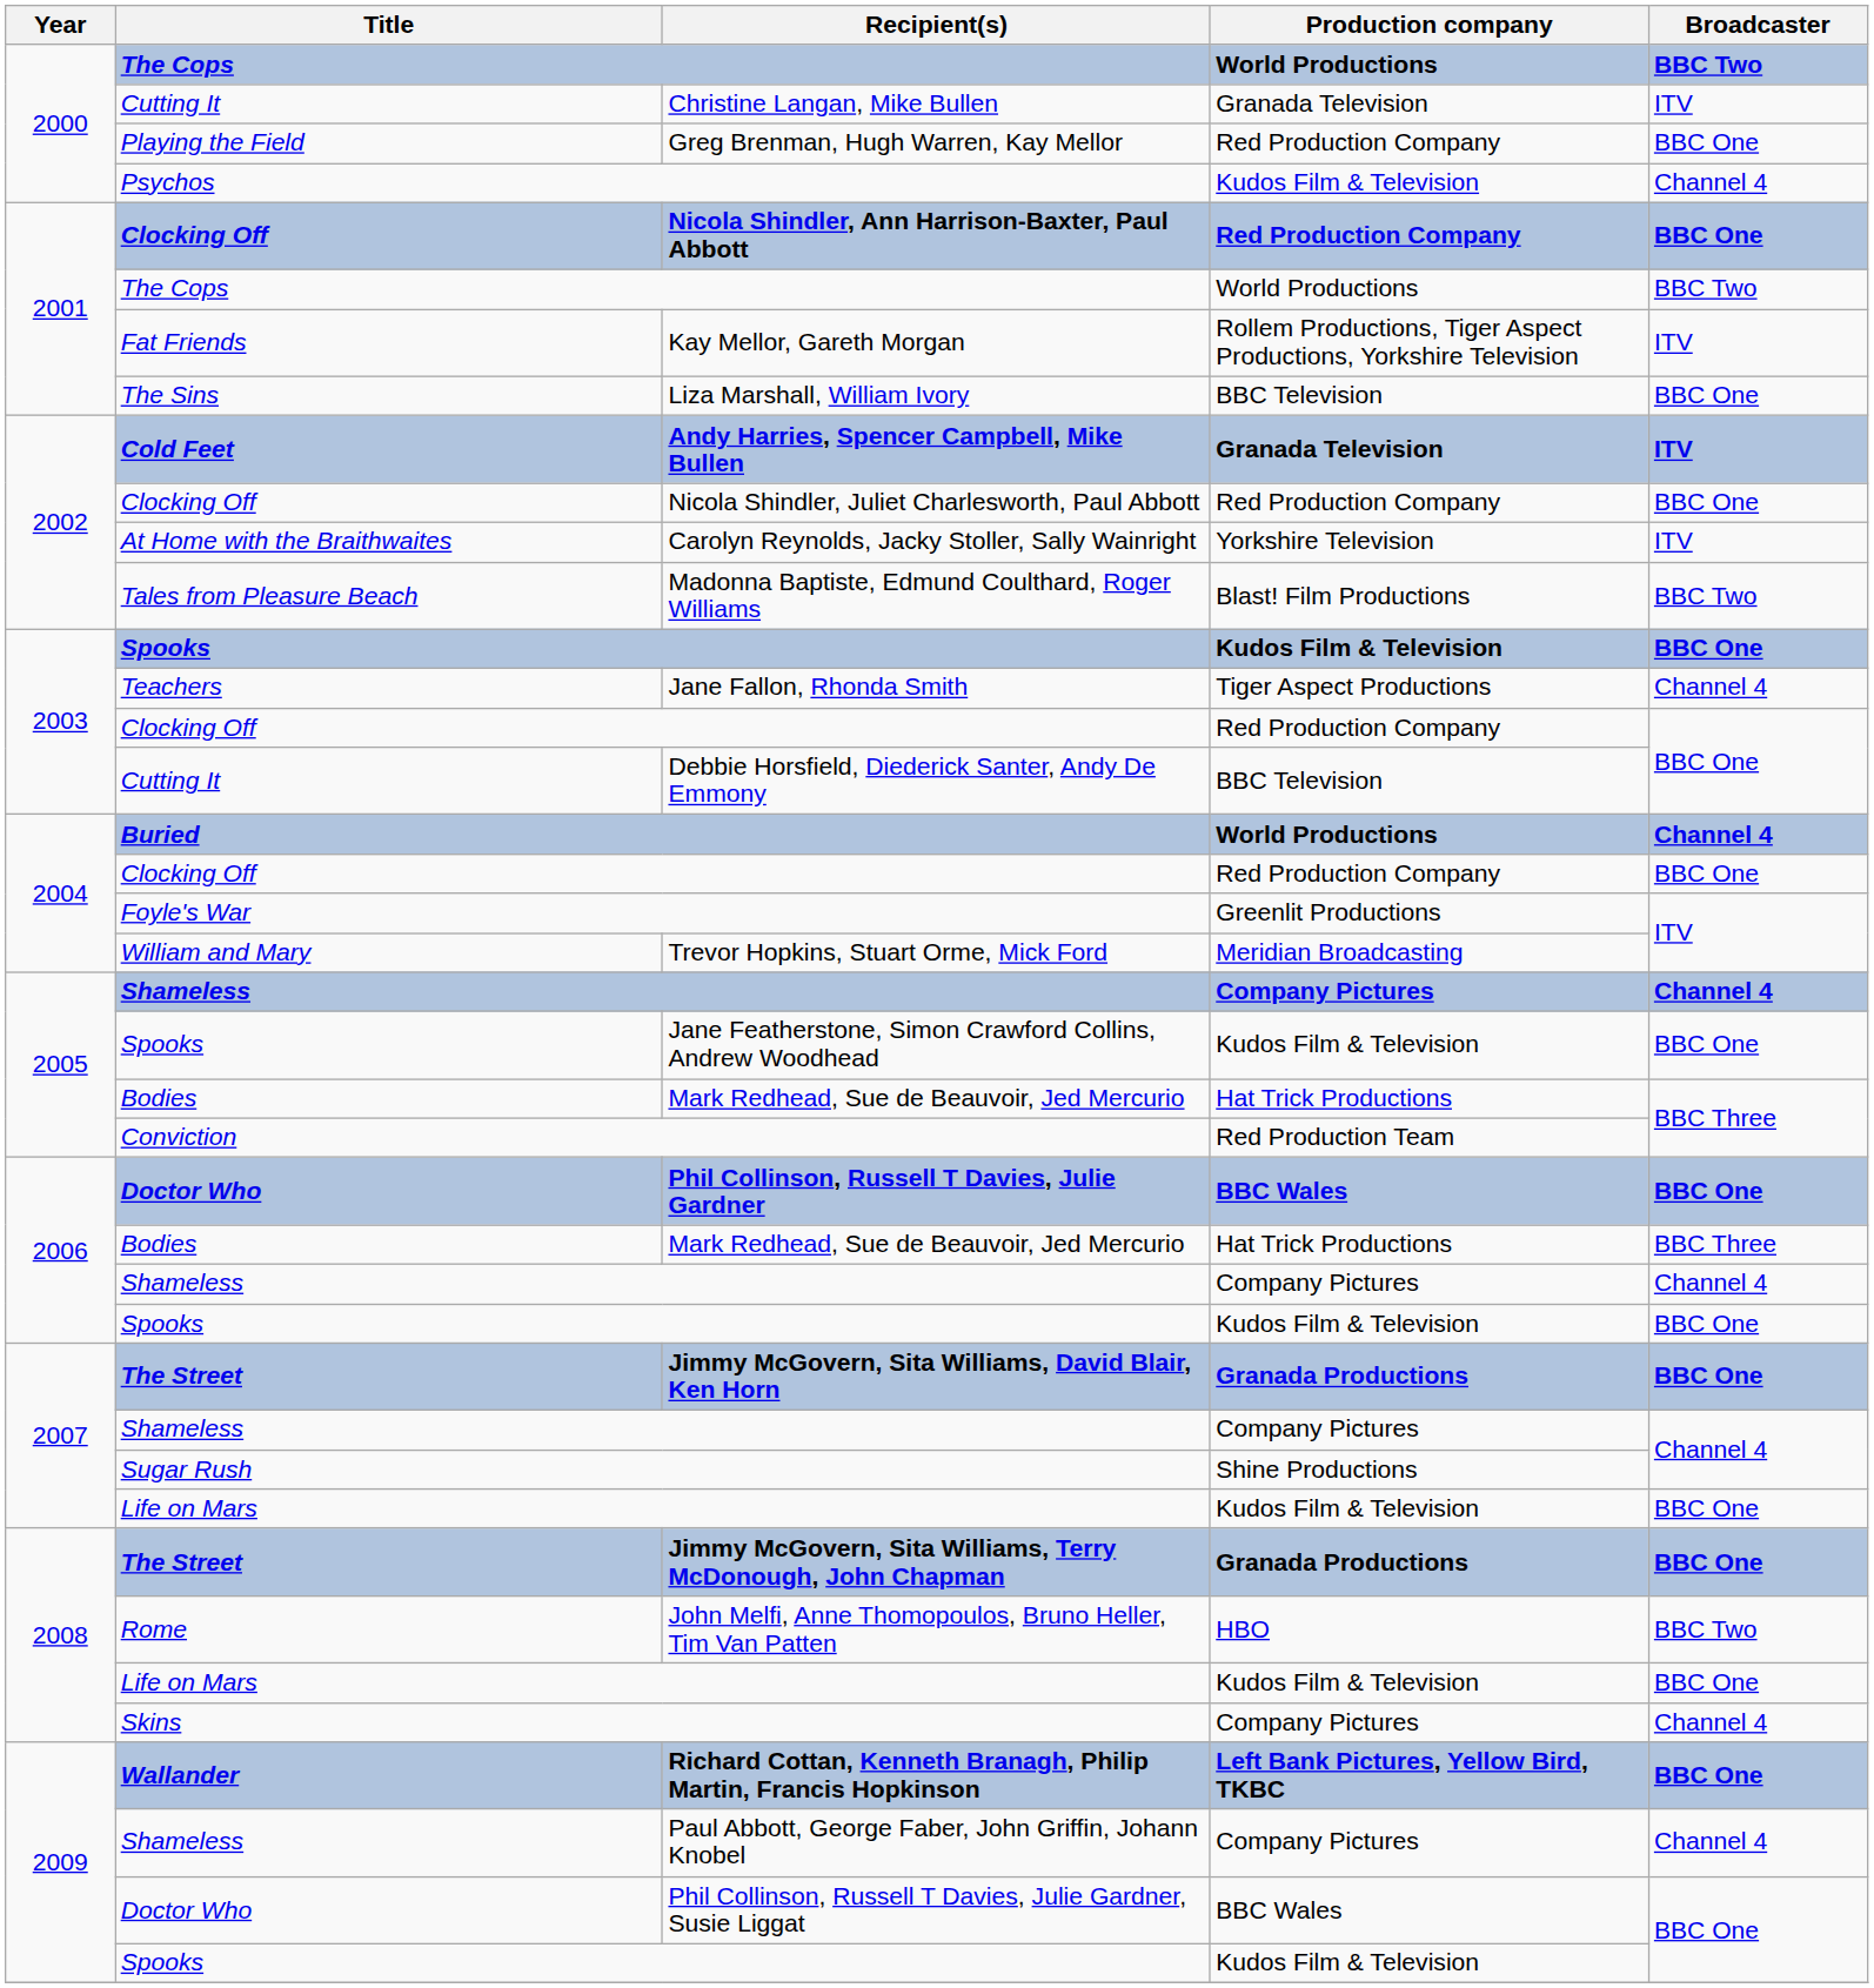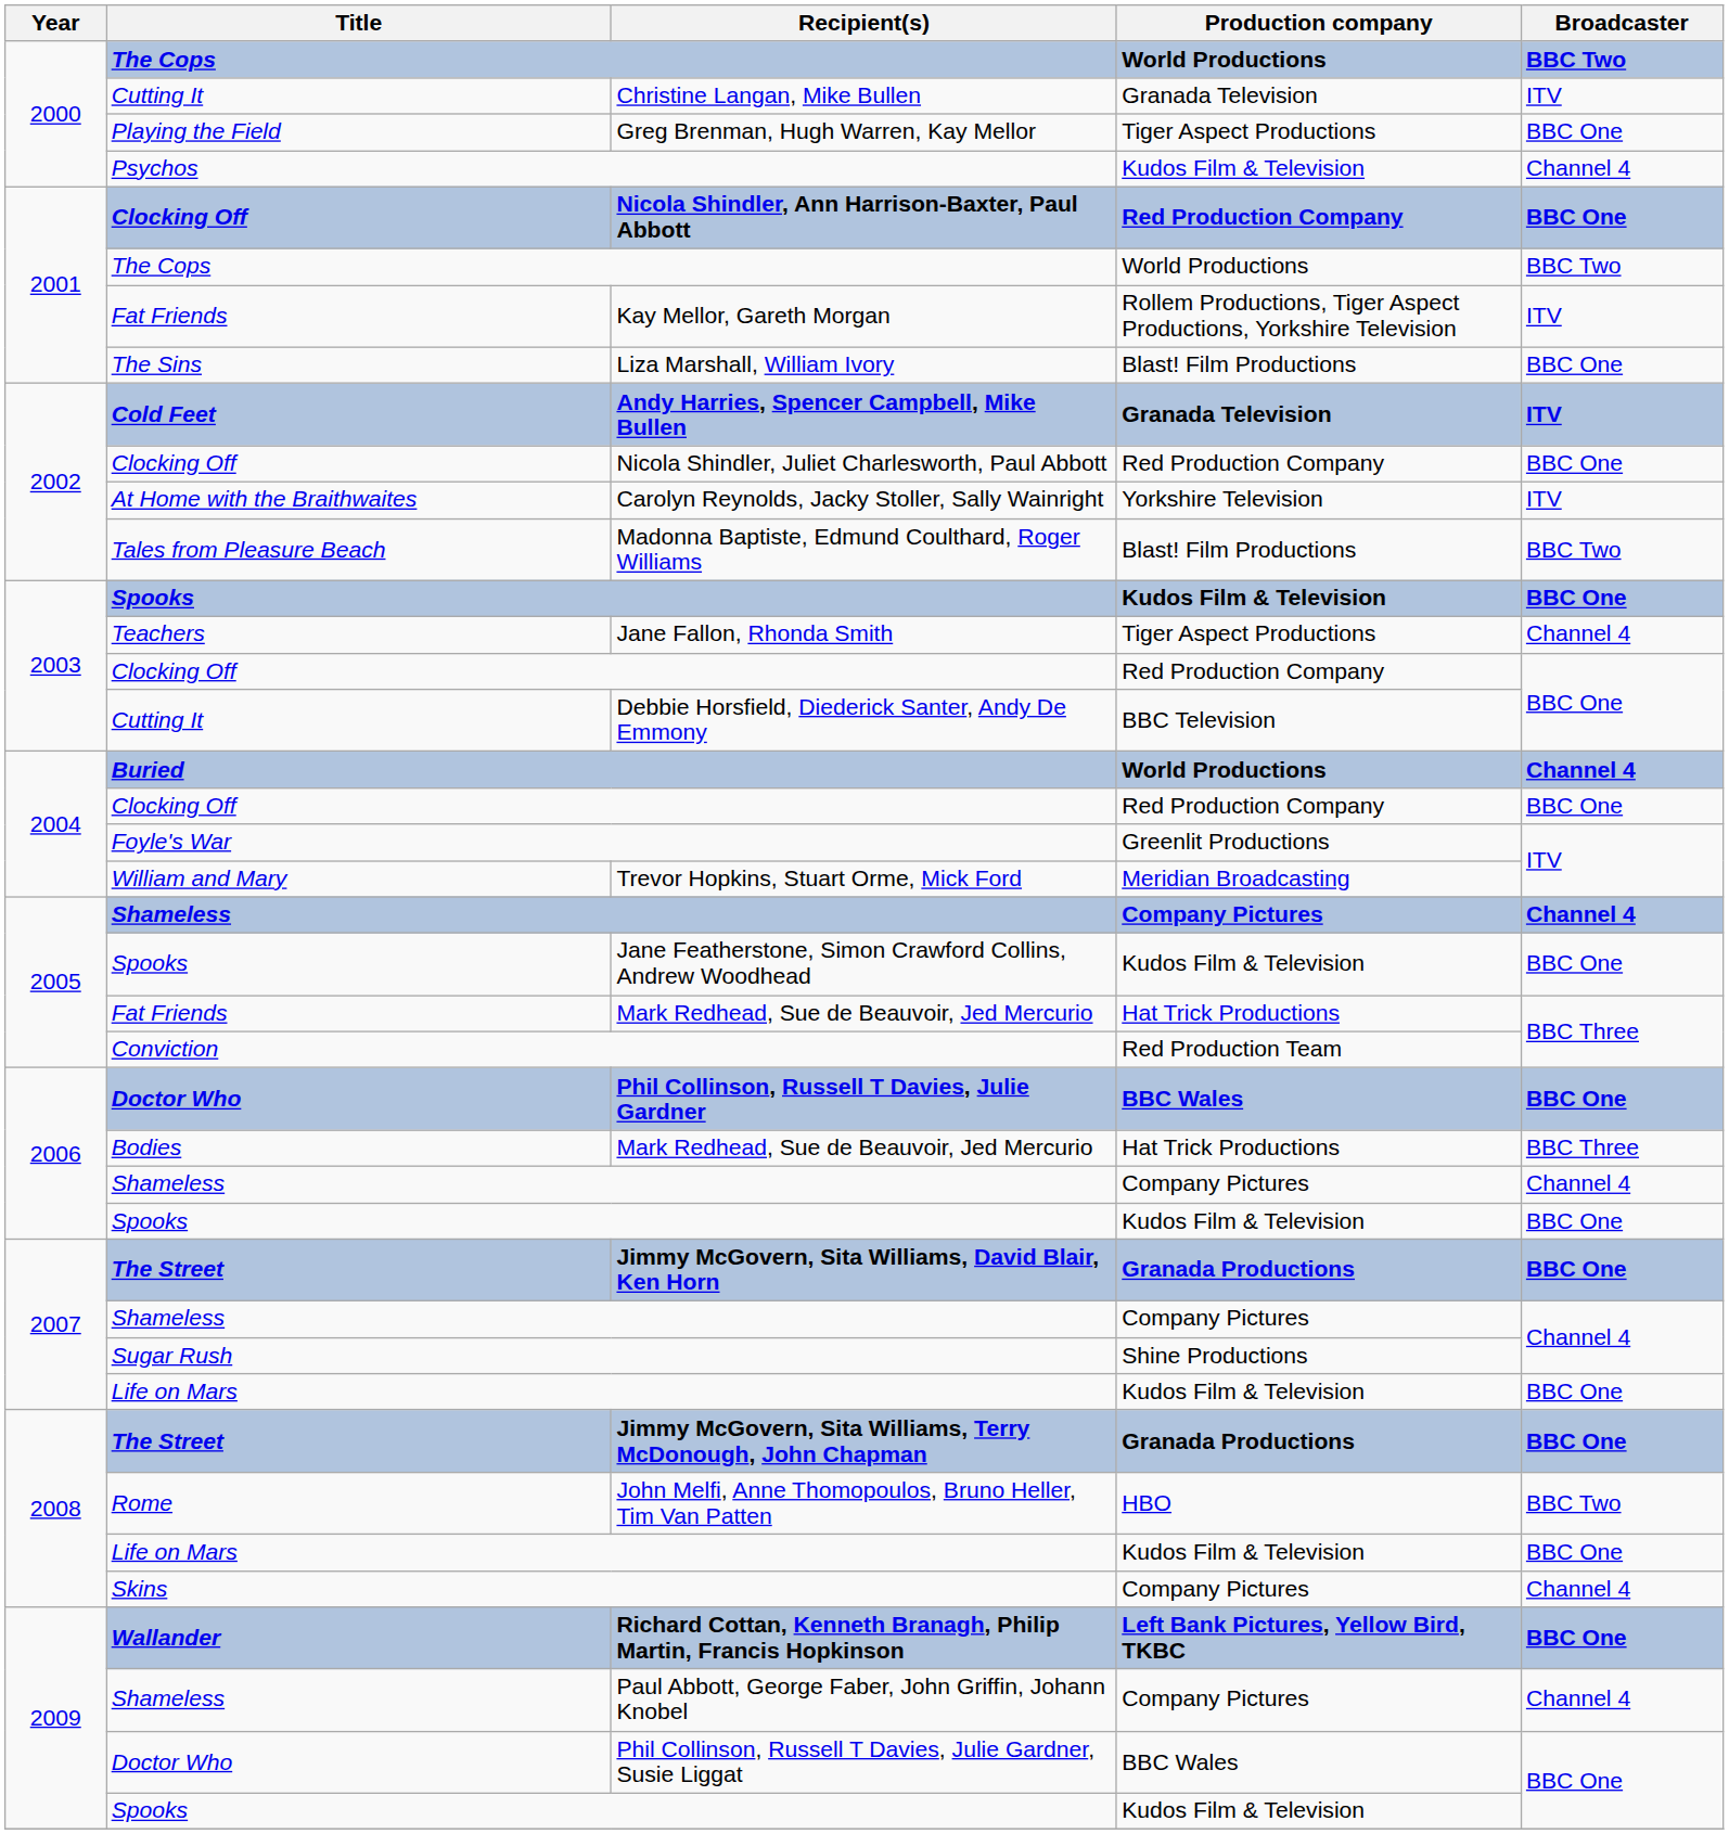Greg Brenman, Hugh Warren, Kay Mellor | Production company: Red Production Company -> Tiger Aspect Productions
Liza Marshall, William Ivory | Production company: BBC Television -> Blast! Film Productions
2005 / Mark Redhead, Sue de Beauvoir, Jed Mercurio | Title: Bodies -> Fat Friends
